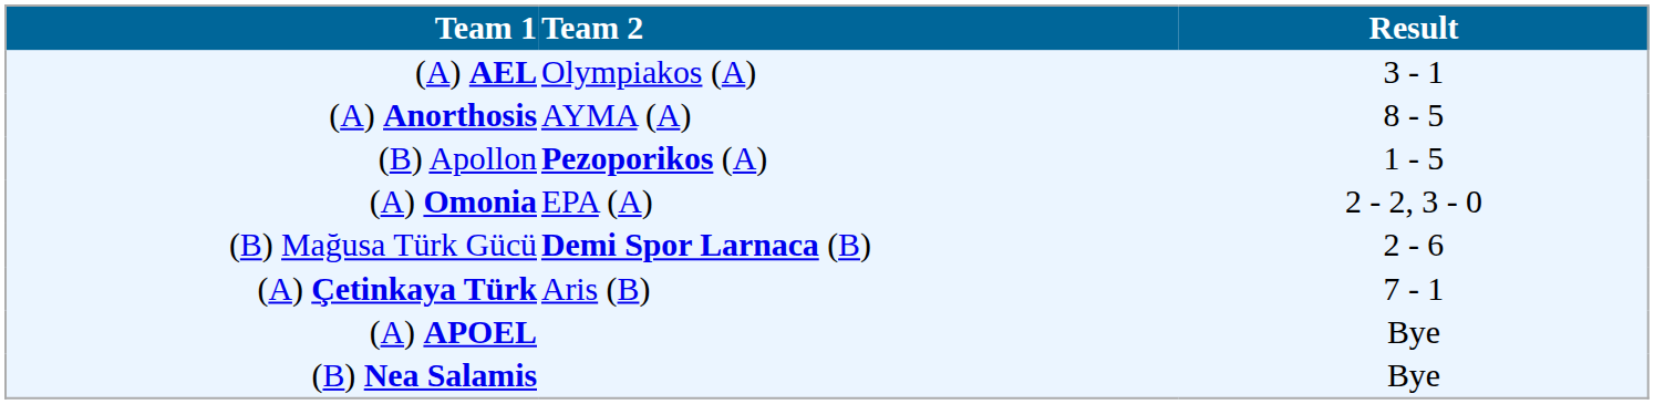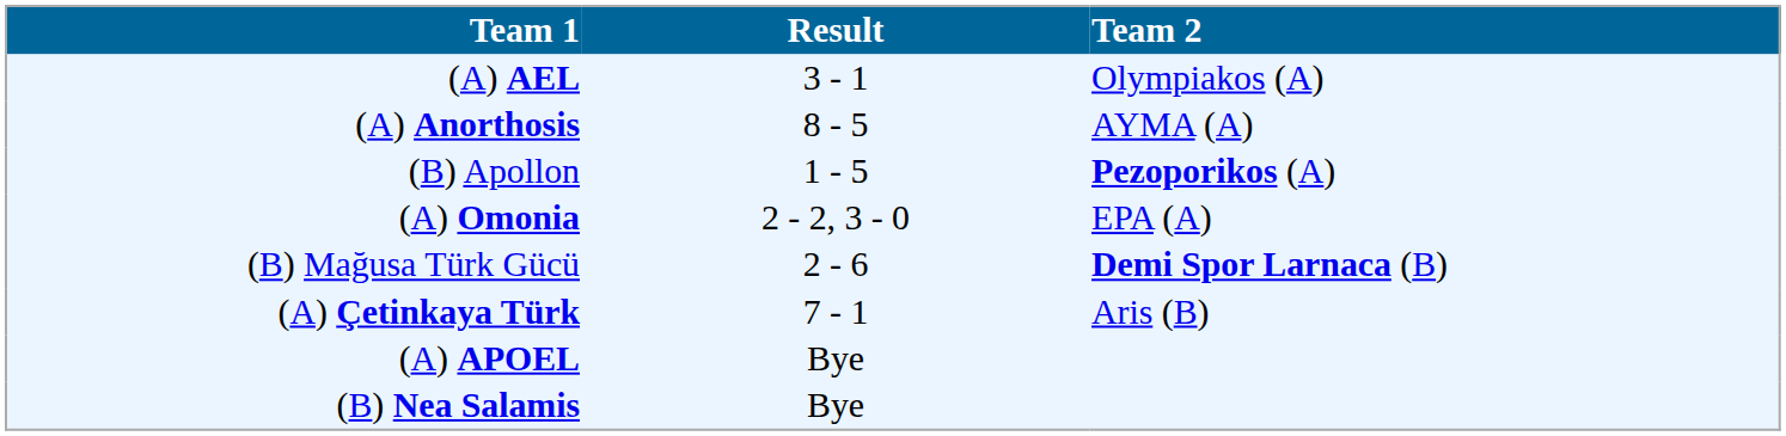columns swapped: Result <-> Team 2
